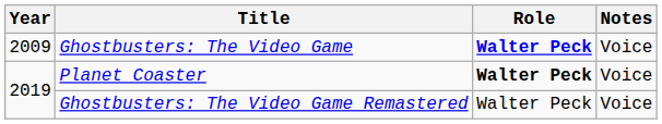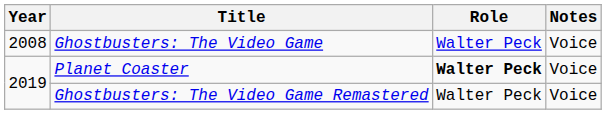Ghostbusters: The Video Game | Year: 2009 -> 2008
Ghostbusters: The Video Game | Role: bold -> normal
